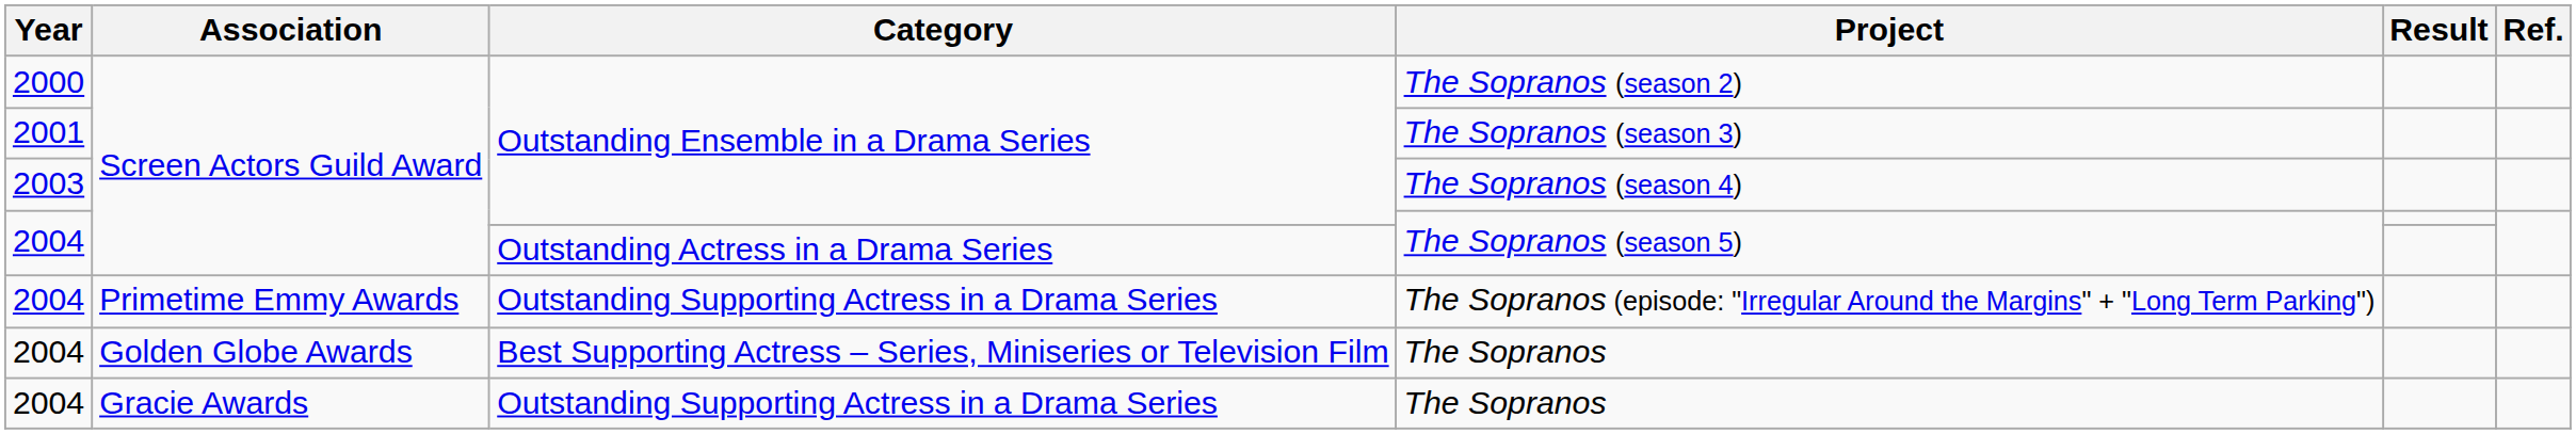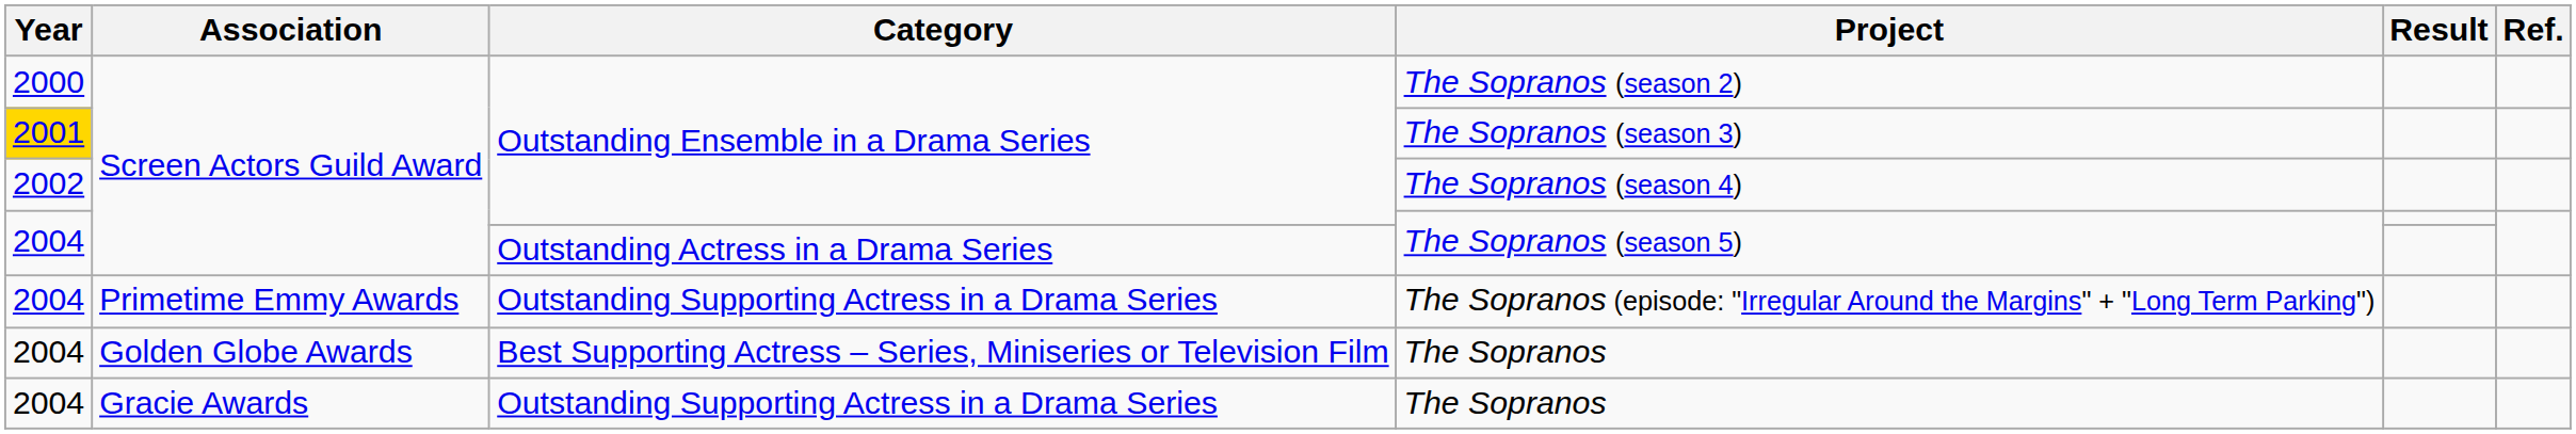The Sopranos (season 3) | Year: no background -> gold background
The Sopranos (season 4) | Year: 2003 -> 2002
